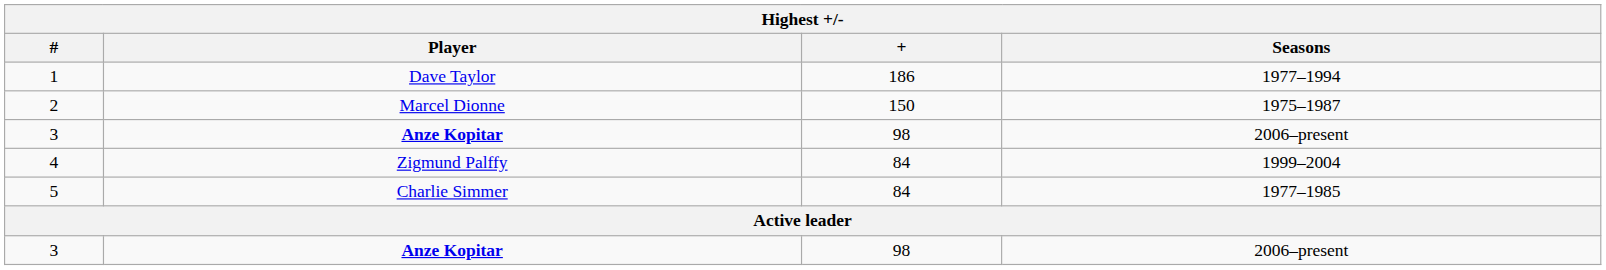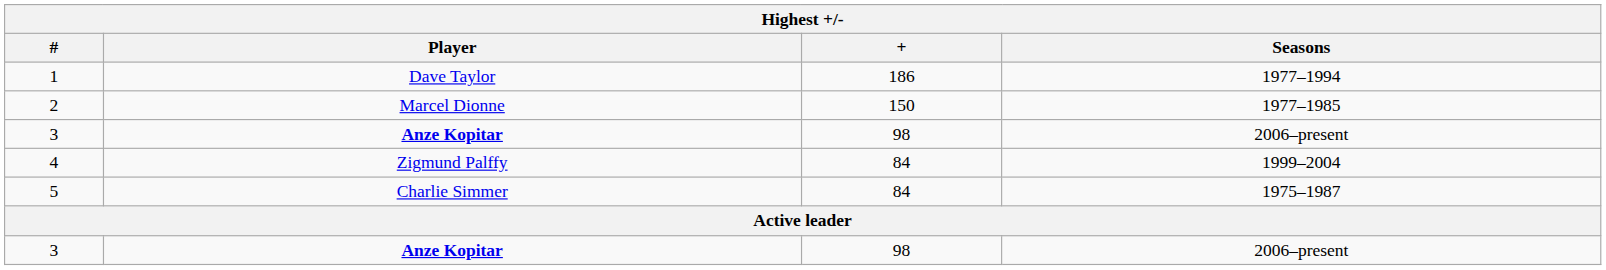2 | Seasons: 1975–1987 -> 1977–1985
5 | Seasons: 1977–1985 -> 1975–1987
